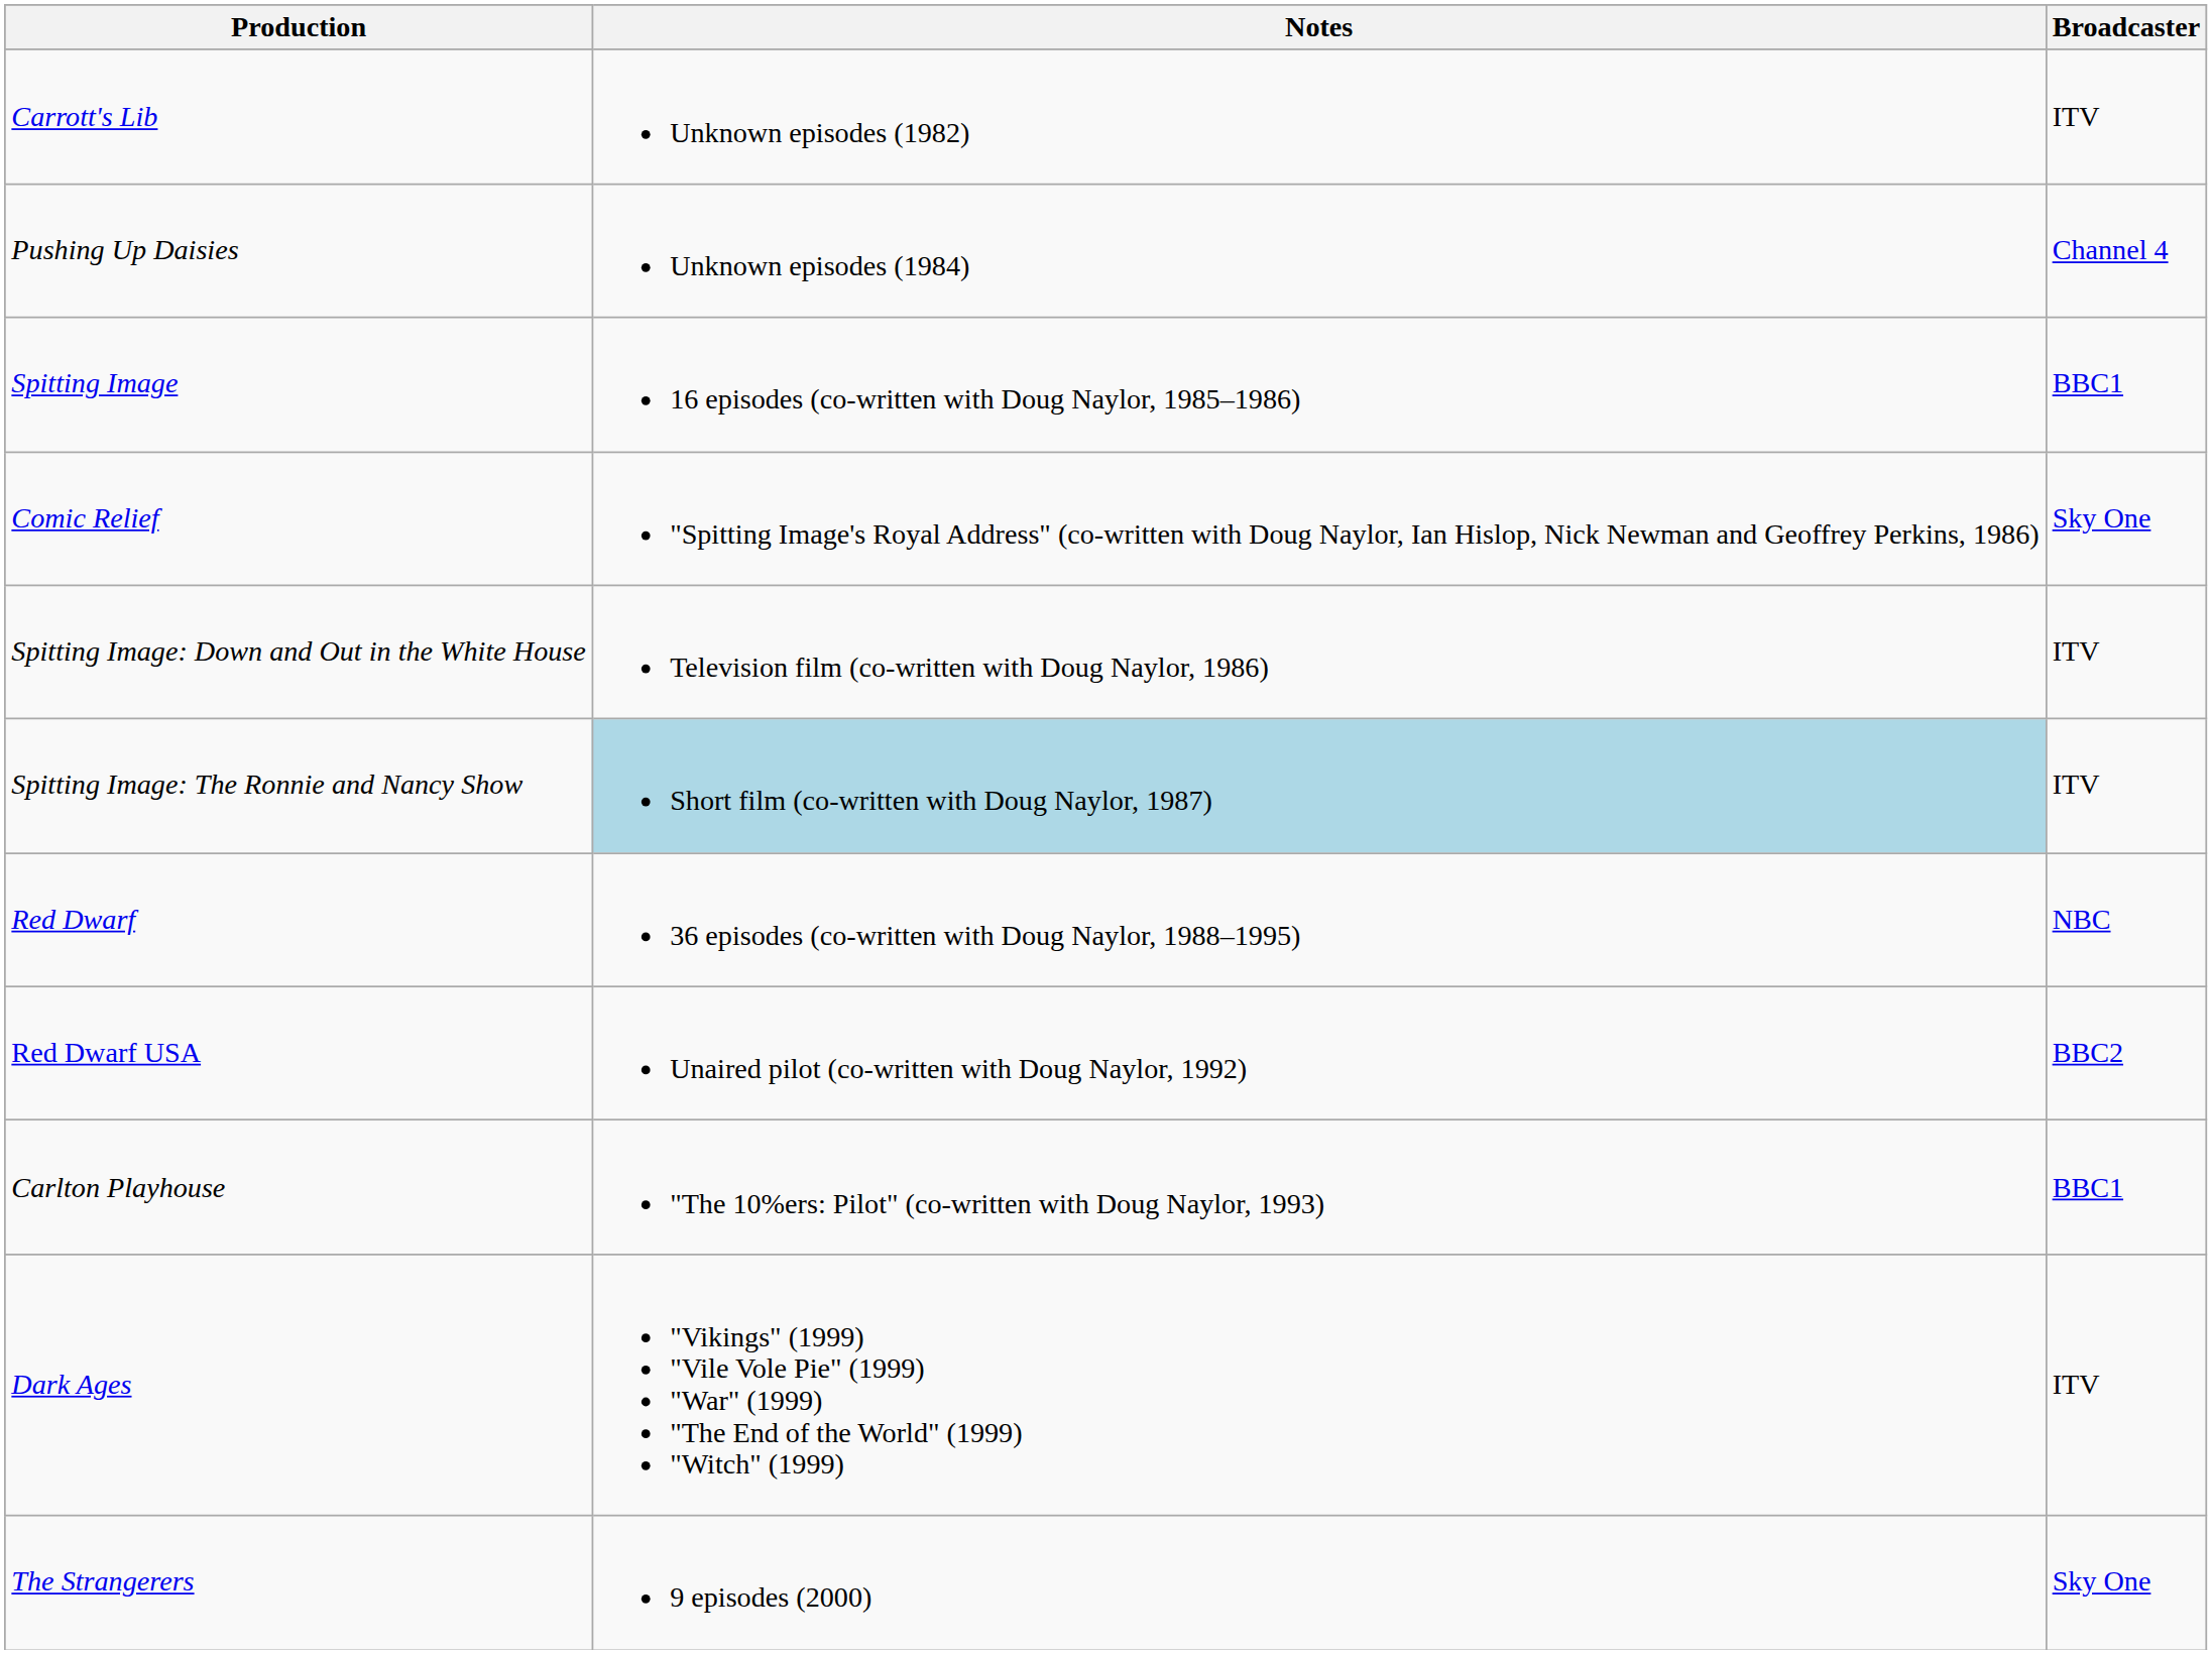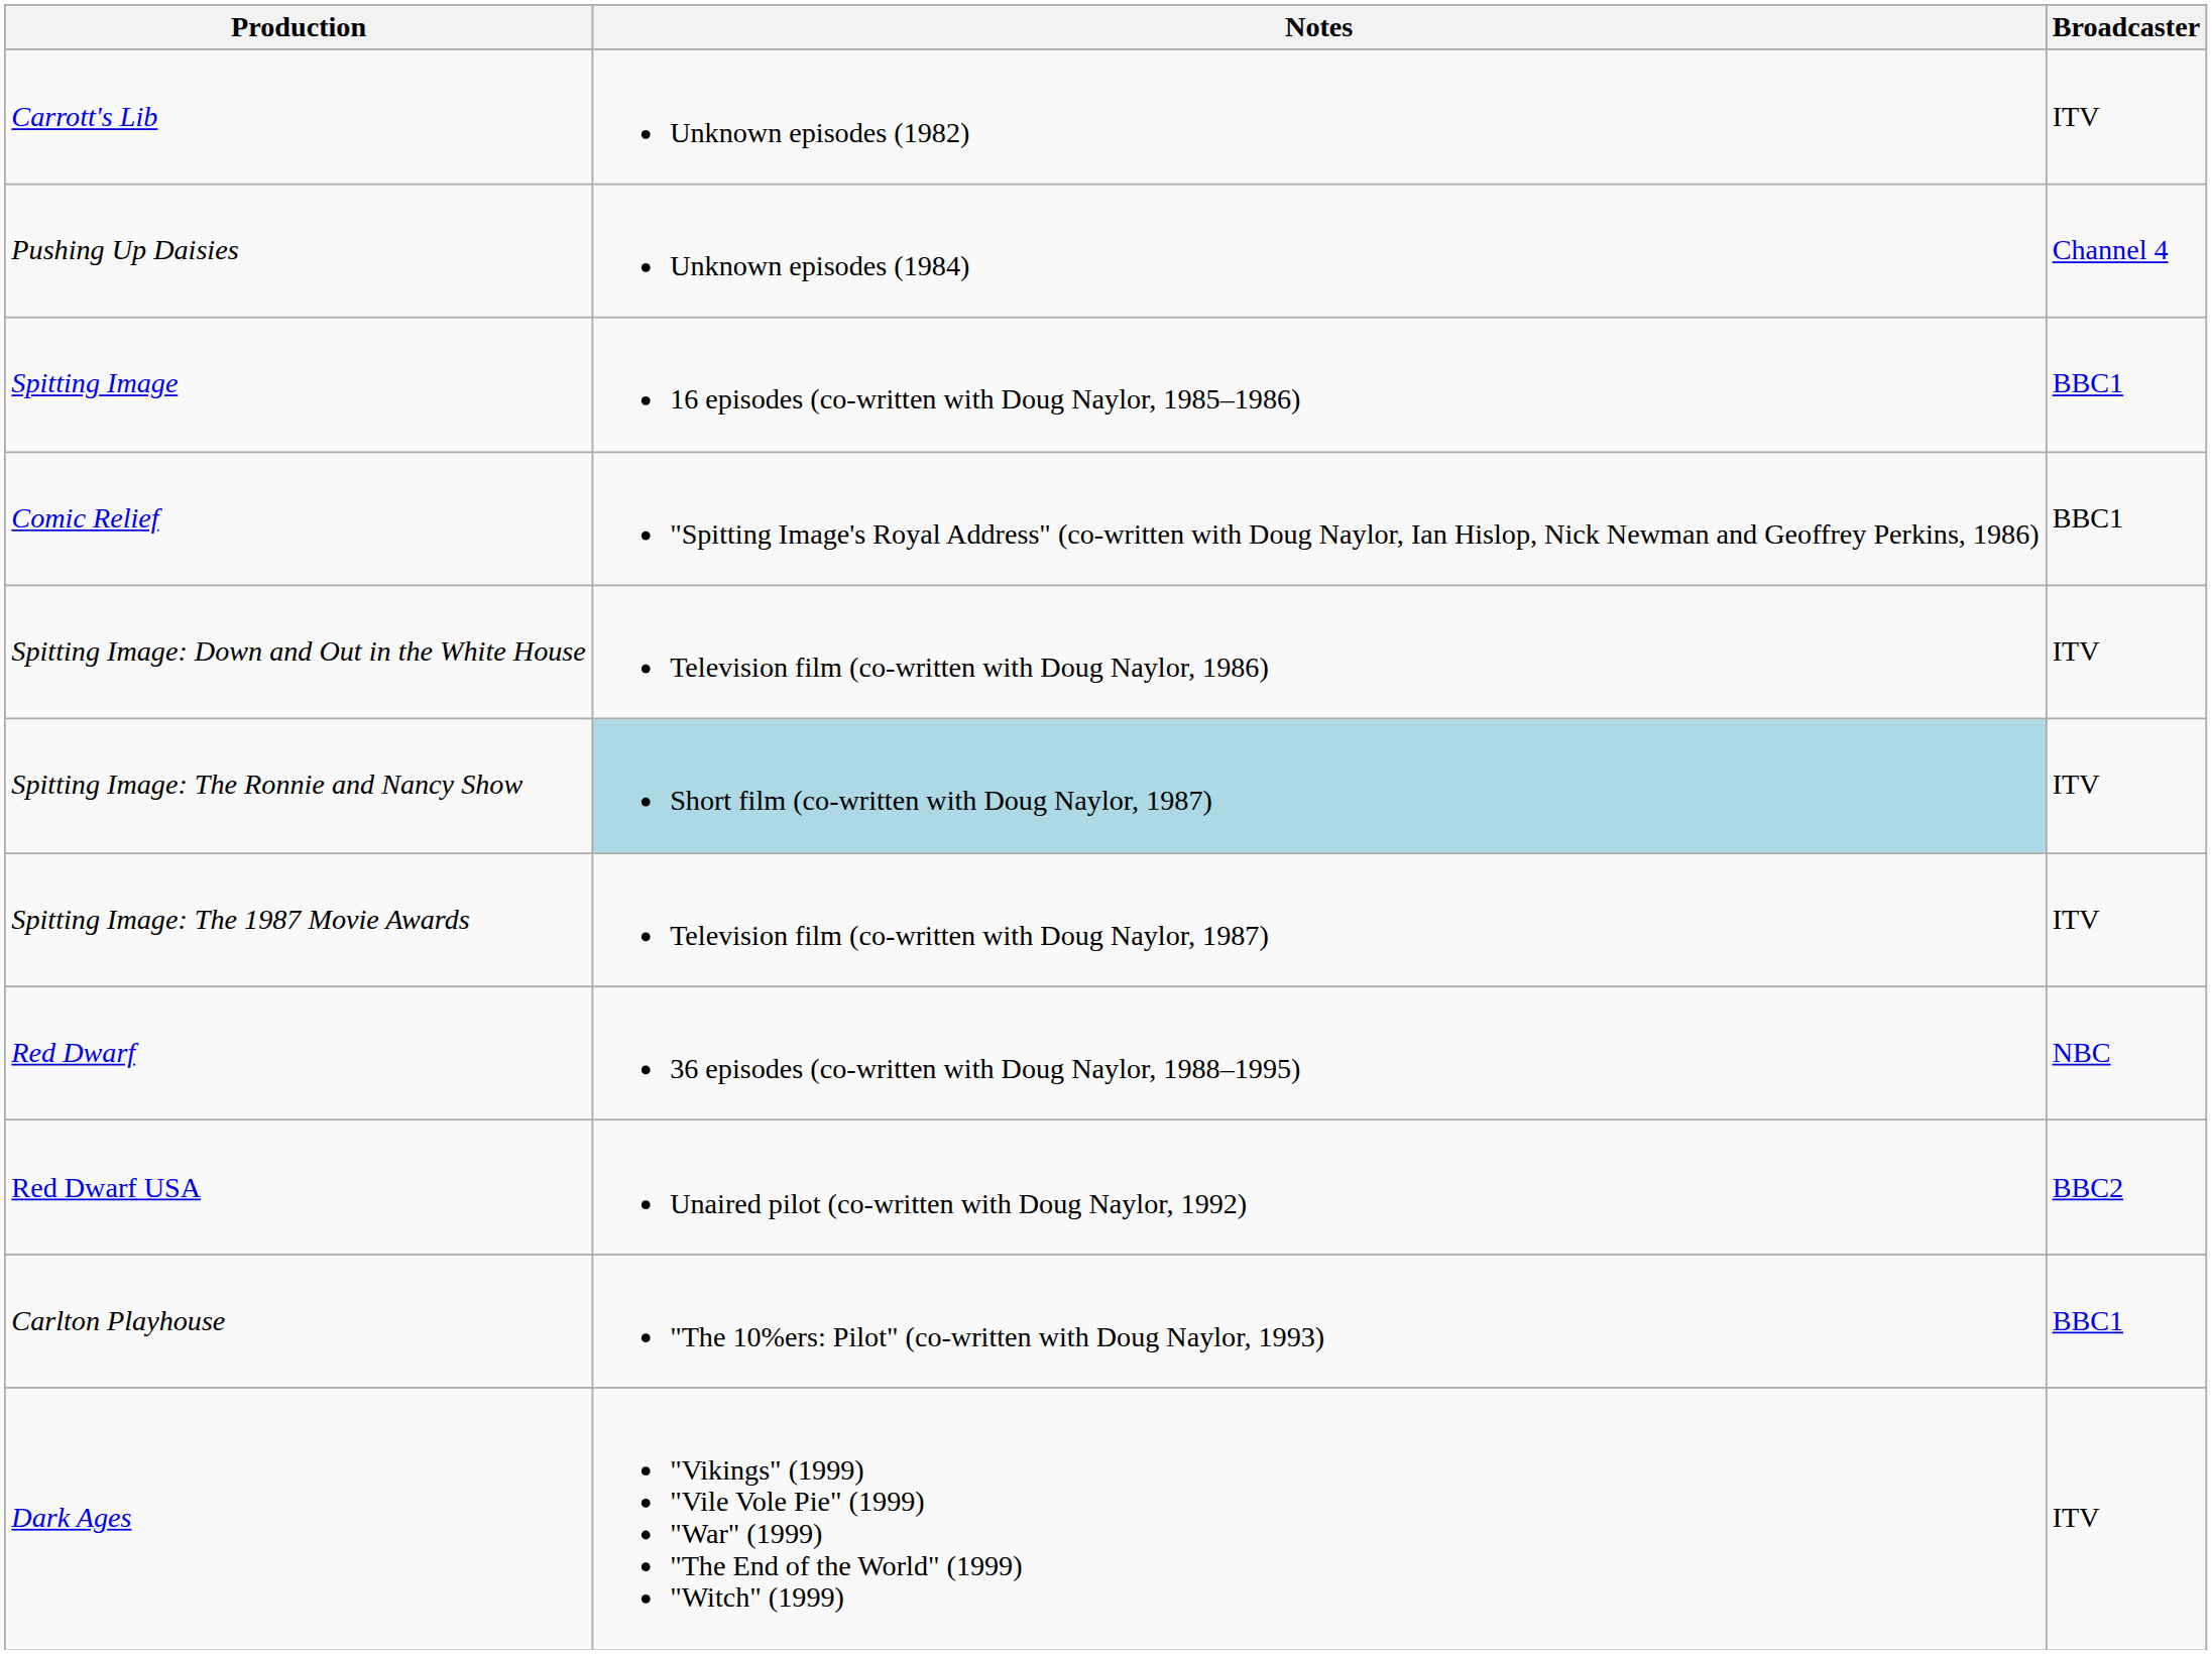Comic Relief | Broadcaster: Sky One -> BBC1
+ row: Spitting Image: The 1987 Movie Awards | Television film (co-written with Doug Naylor, 1987) | ITV
- row: The Strangerers | 9 episodes (2000) | Sky One
